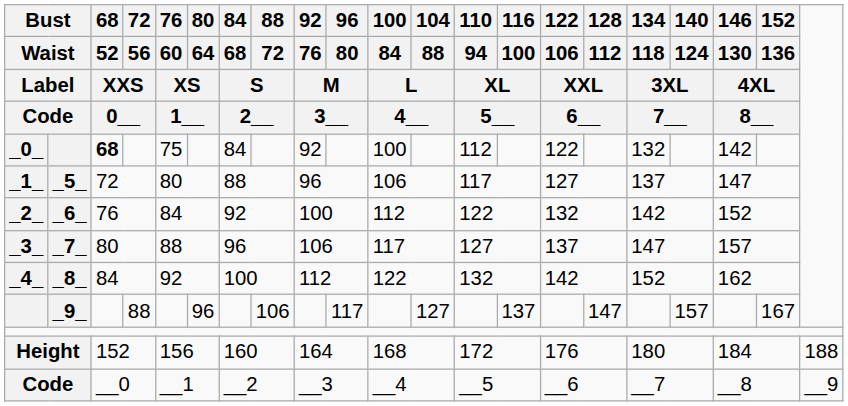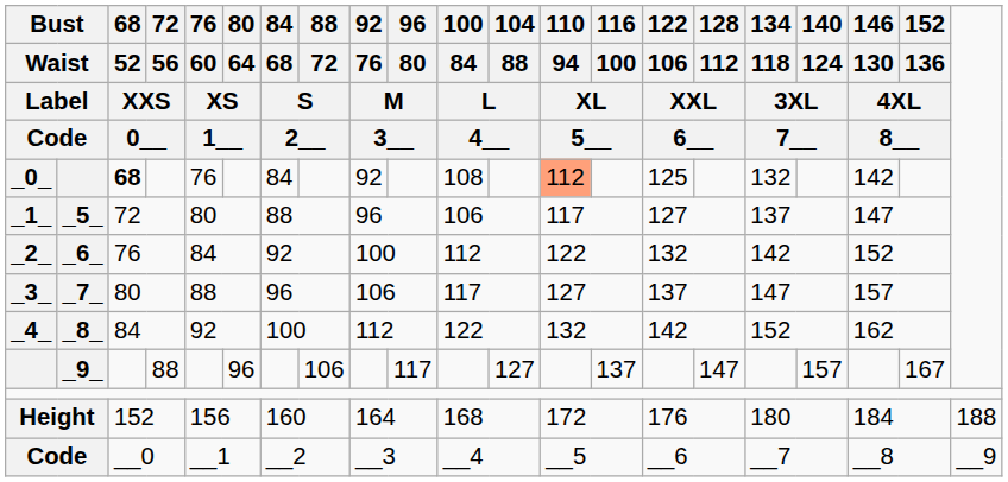_0_ | 76 / 60 / XS / 1__: 75 -> 76
_0_ | 100 / 84 / L / 4__: 100 -> 108
_0_ | 110 / 94 / XL / 5__: no background -> lightsalmon background
_0_ | 122 / 106 / XXL / 6__: 122 -> 125
